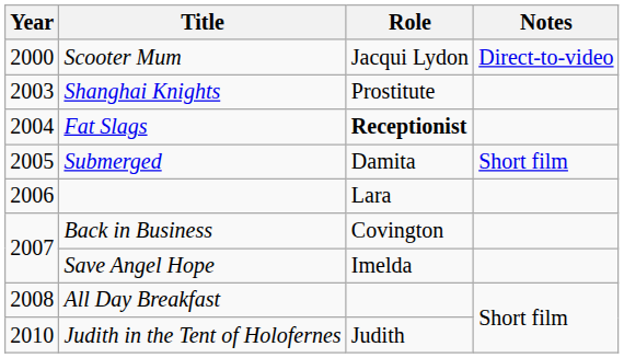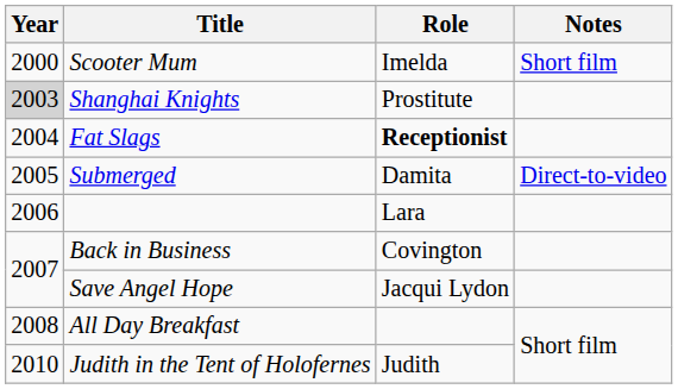Scooter Mum | Role: Jacqui Lydon -> Imelda
Scooter Mum | Notes: Direct-to-video -> Short film
Shanghai Knights | Year: no background -> lightgrey background
Submerged | Notes: Short film -> Direct-to-video
Save Angel Hope | Role: Imelda -> Jacqui Lydon
